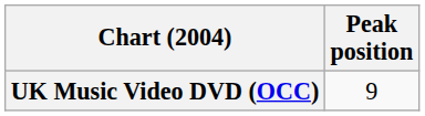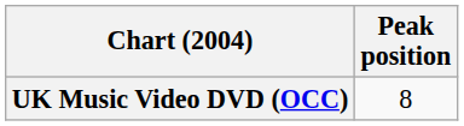UK Music Video DVD (OCC) | Peak position: 9 -> 8
